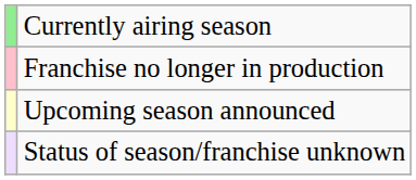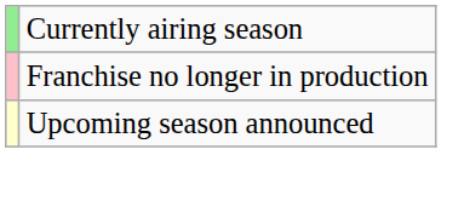- row: Status of season/franchise unknown
